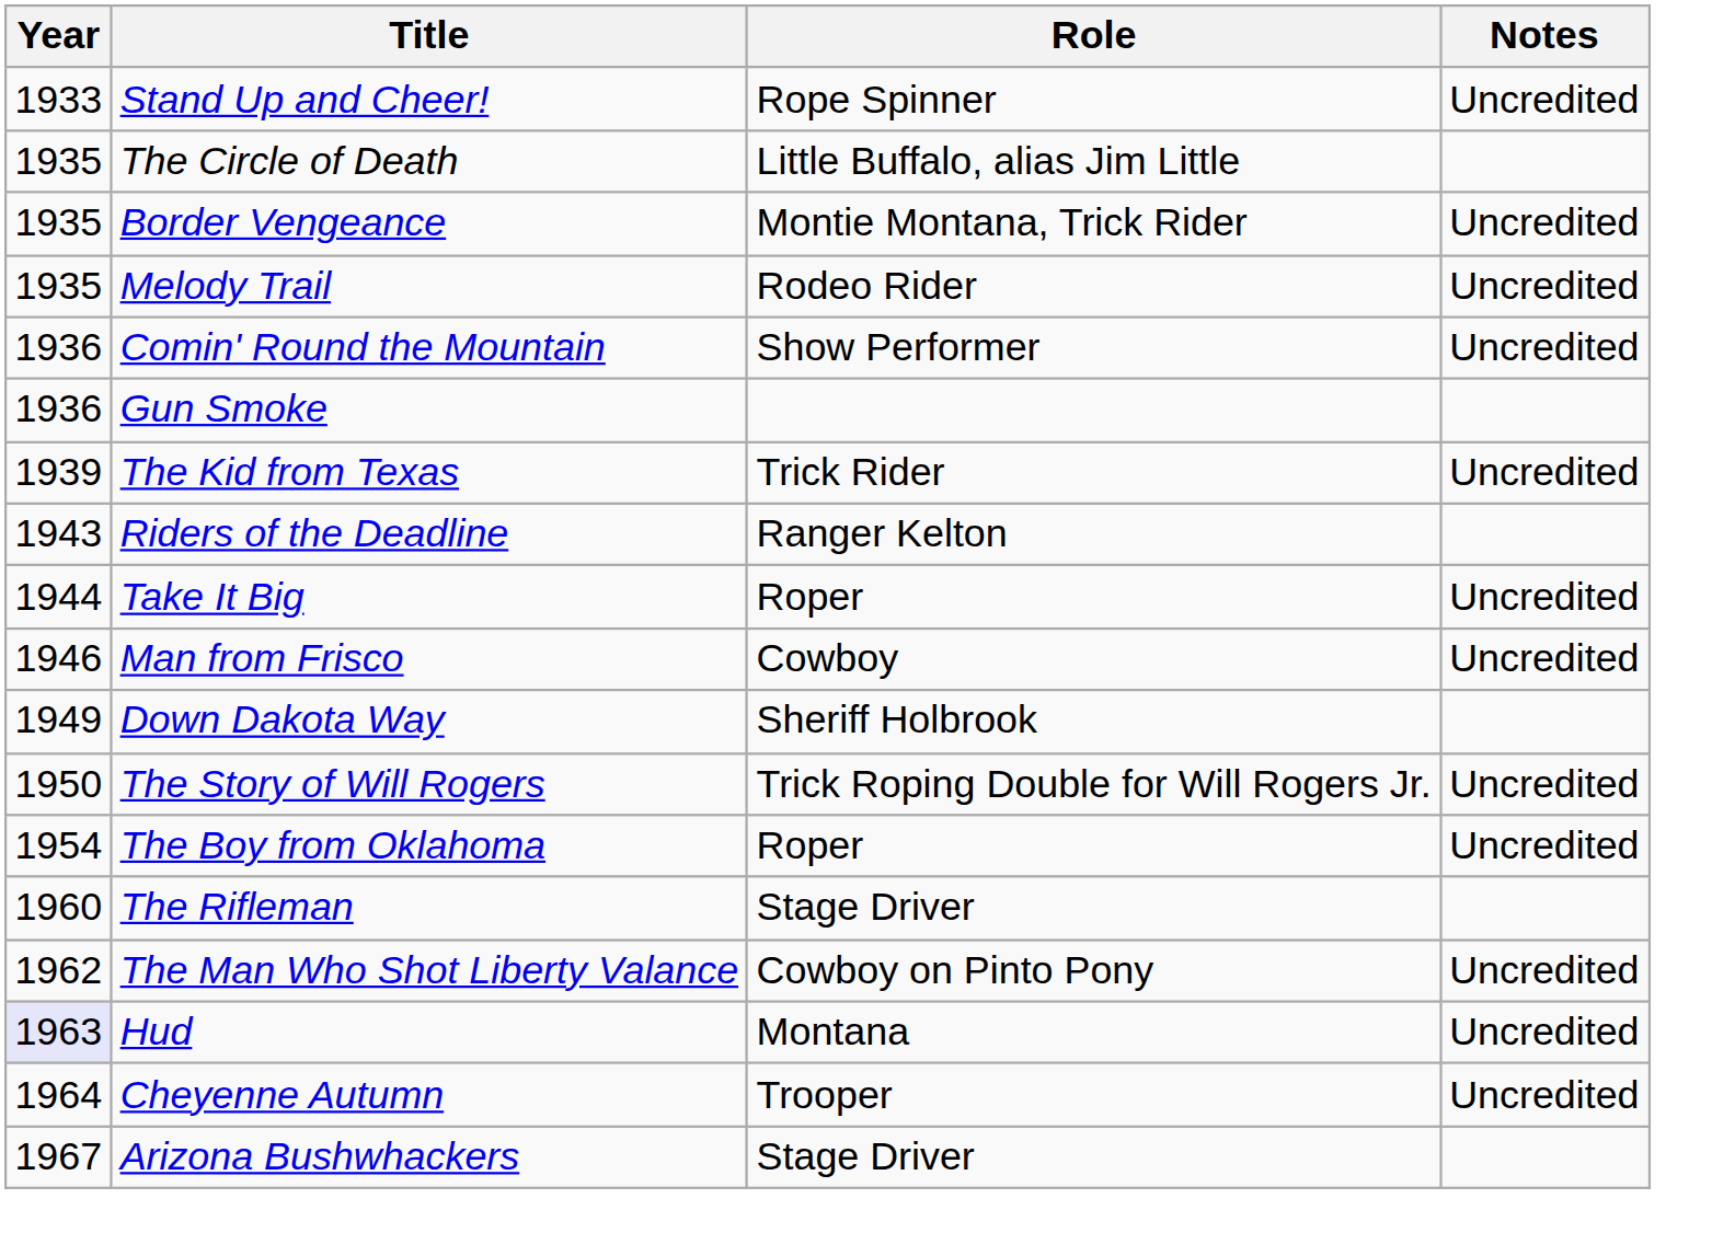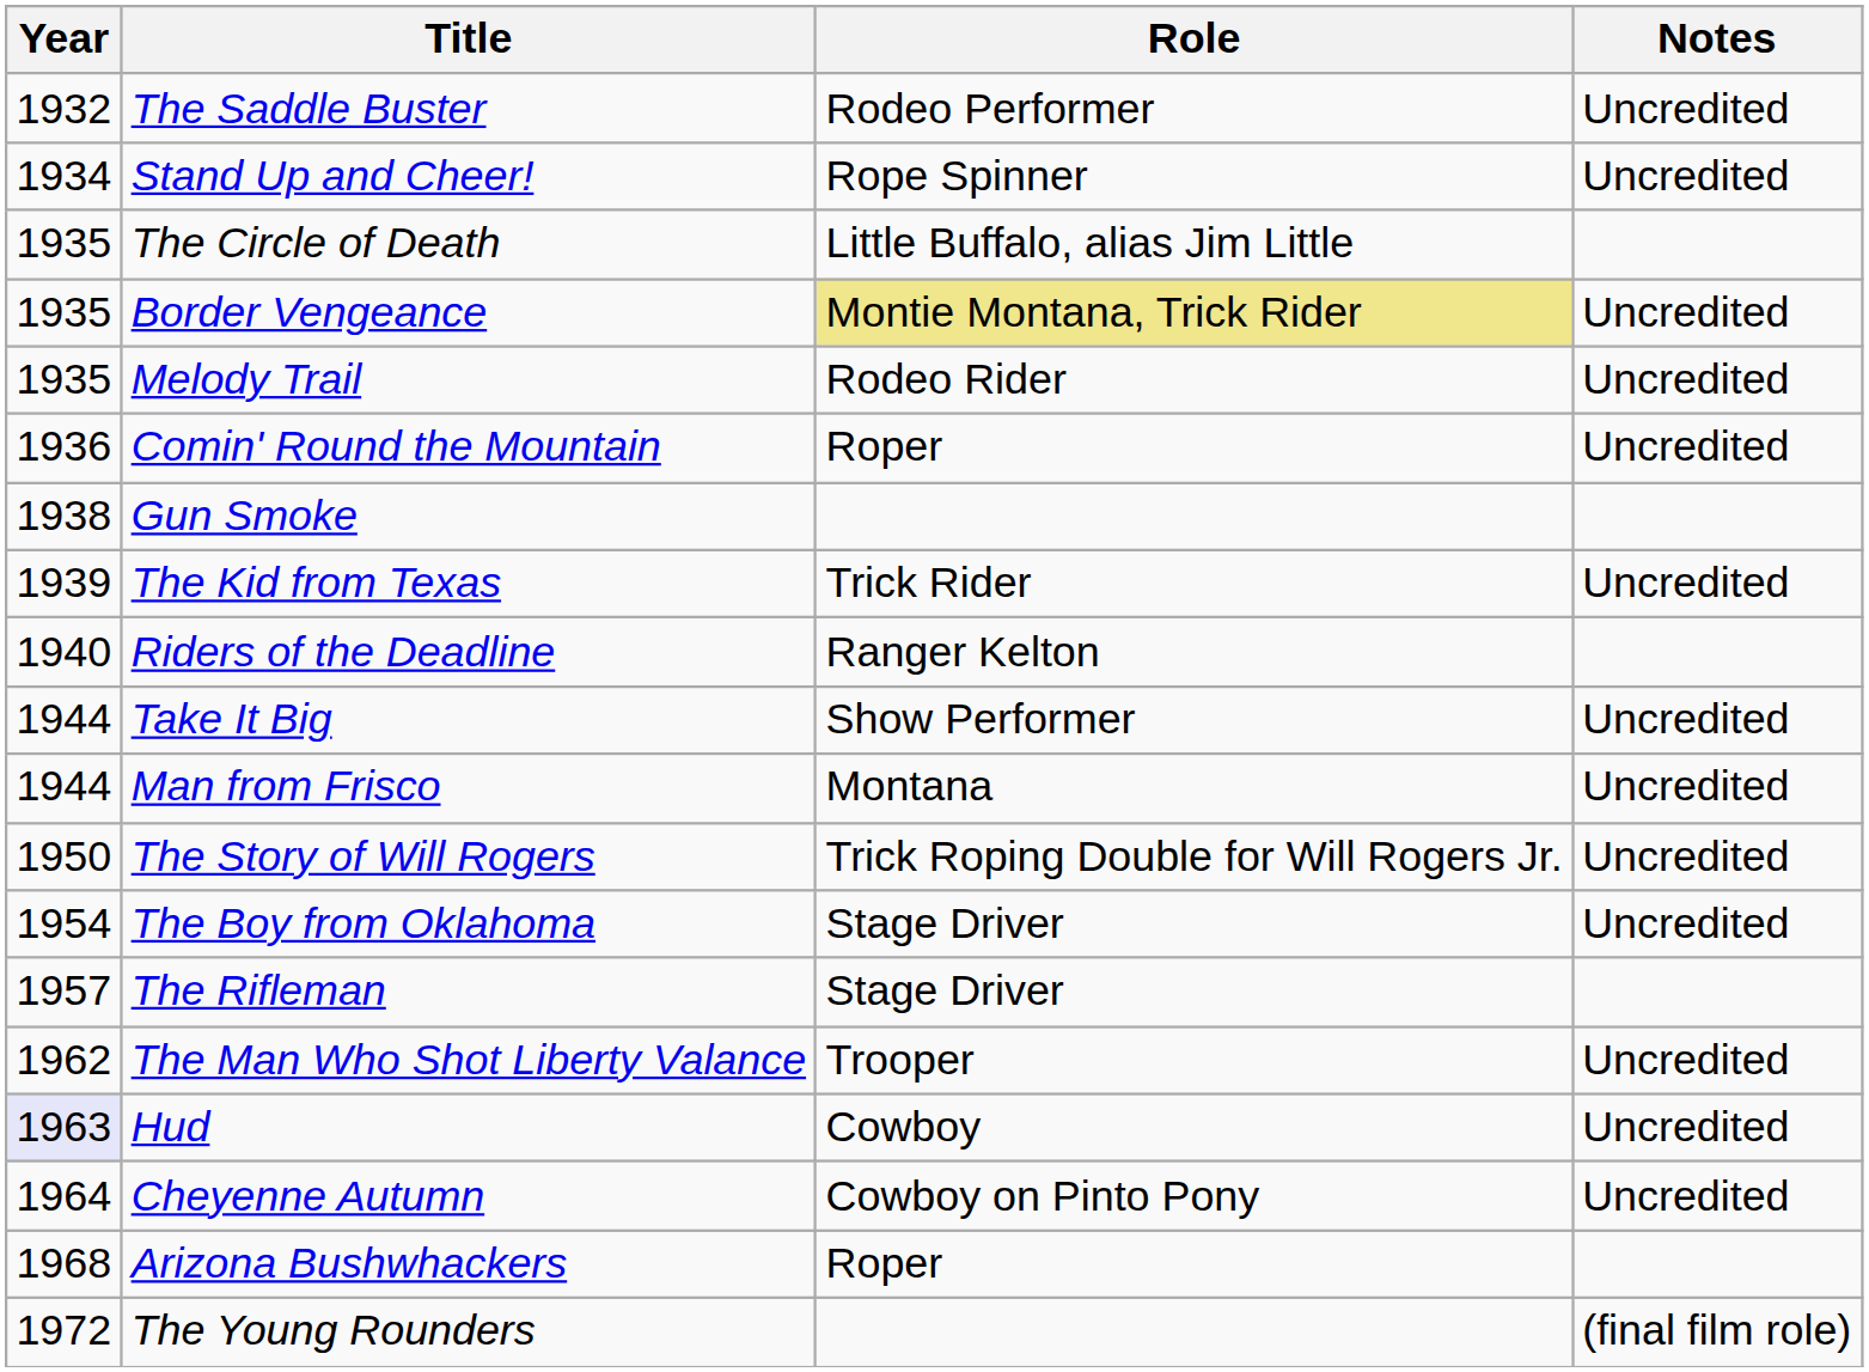+ row: 1932 | The Saddle Buster | Rodeo Performer | Uncredited
Stand Up and Cheer! | Year: 1933 -> 1934
Border Vengeance | Role: no background -> khaki background
Comin' Round the Mountain | Role: Show Performer -> Roper
Gun Smoke | Year: 1936 -> 1938
Riders of the Deadline | Year: 1943 -> 1940
Take It Big | Role: Roper -> Show Performer
Man from Frisco | Year: 1946 -> 1944
Man from Frisco | Role: Cowboy -> Montana
- row: 1949 | Down Dakota Way | Sheriff Holbrook
The Boy from Oklahoma | Role: Roper -> Stage Driver
The Rifleman | Year: 1960 -> 1957
The Man Who Shot Liberty Valance | Role: Cowboy on Pinto Pony -> Trooper
Hud | Role: Montana -> Cowboy
Cheyenne Autumn | Role: Trooper -> Cowboy on Pinto Pony
Arizona Bushwhackers | Year: 1967 -> 1968
Arizona Bushwhackers | Role: Stage Driver -> Roper
+ row: 1972 | The Young Rounders | (final film role)
